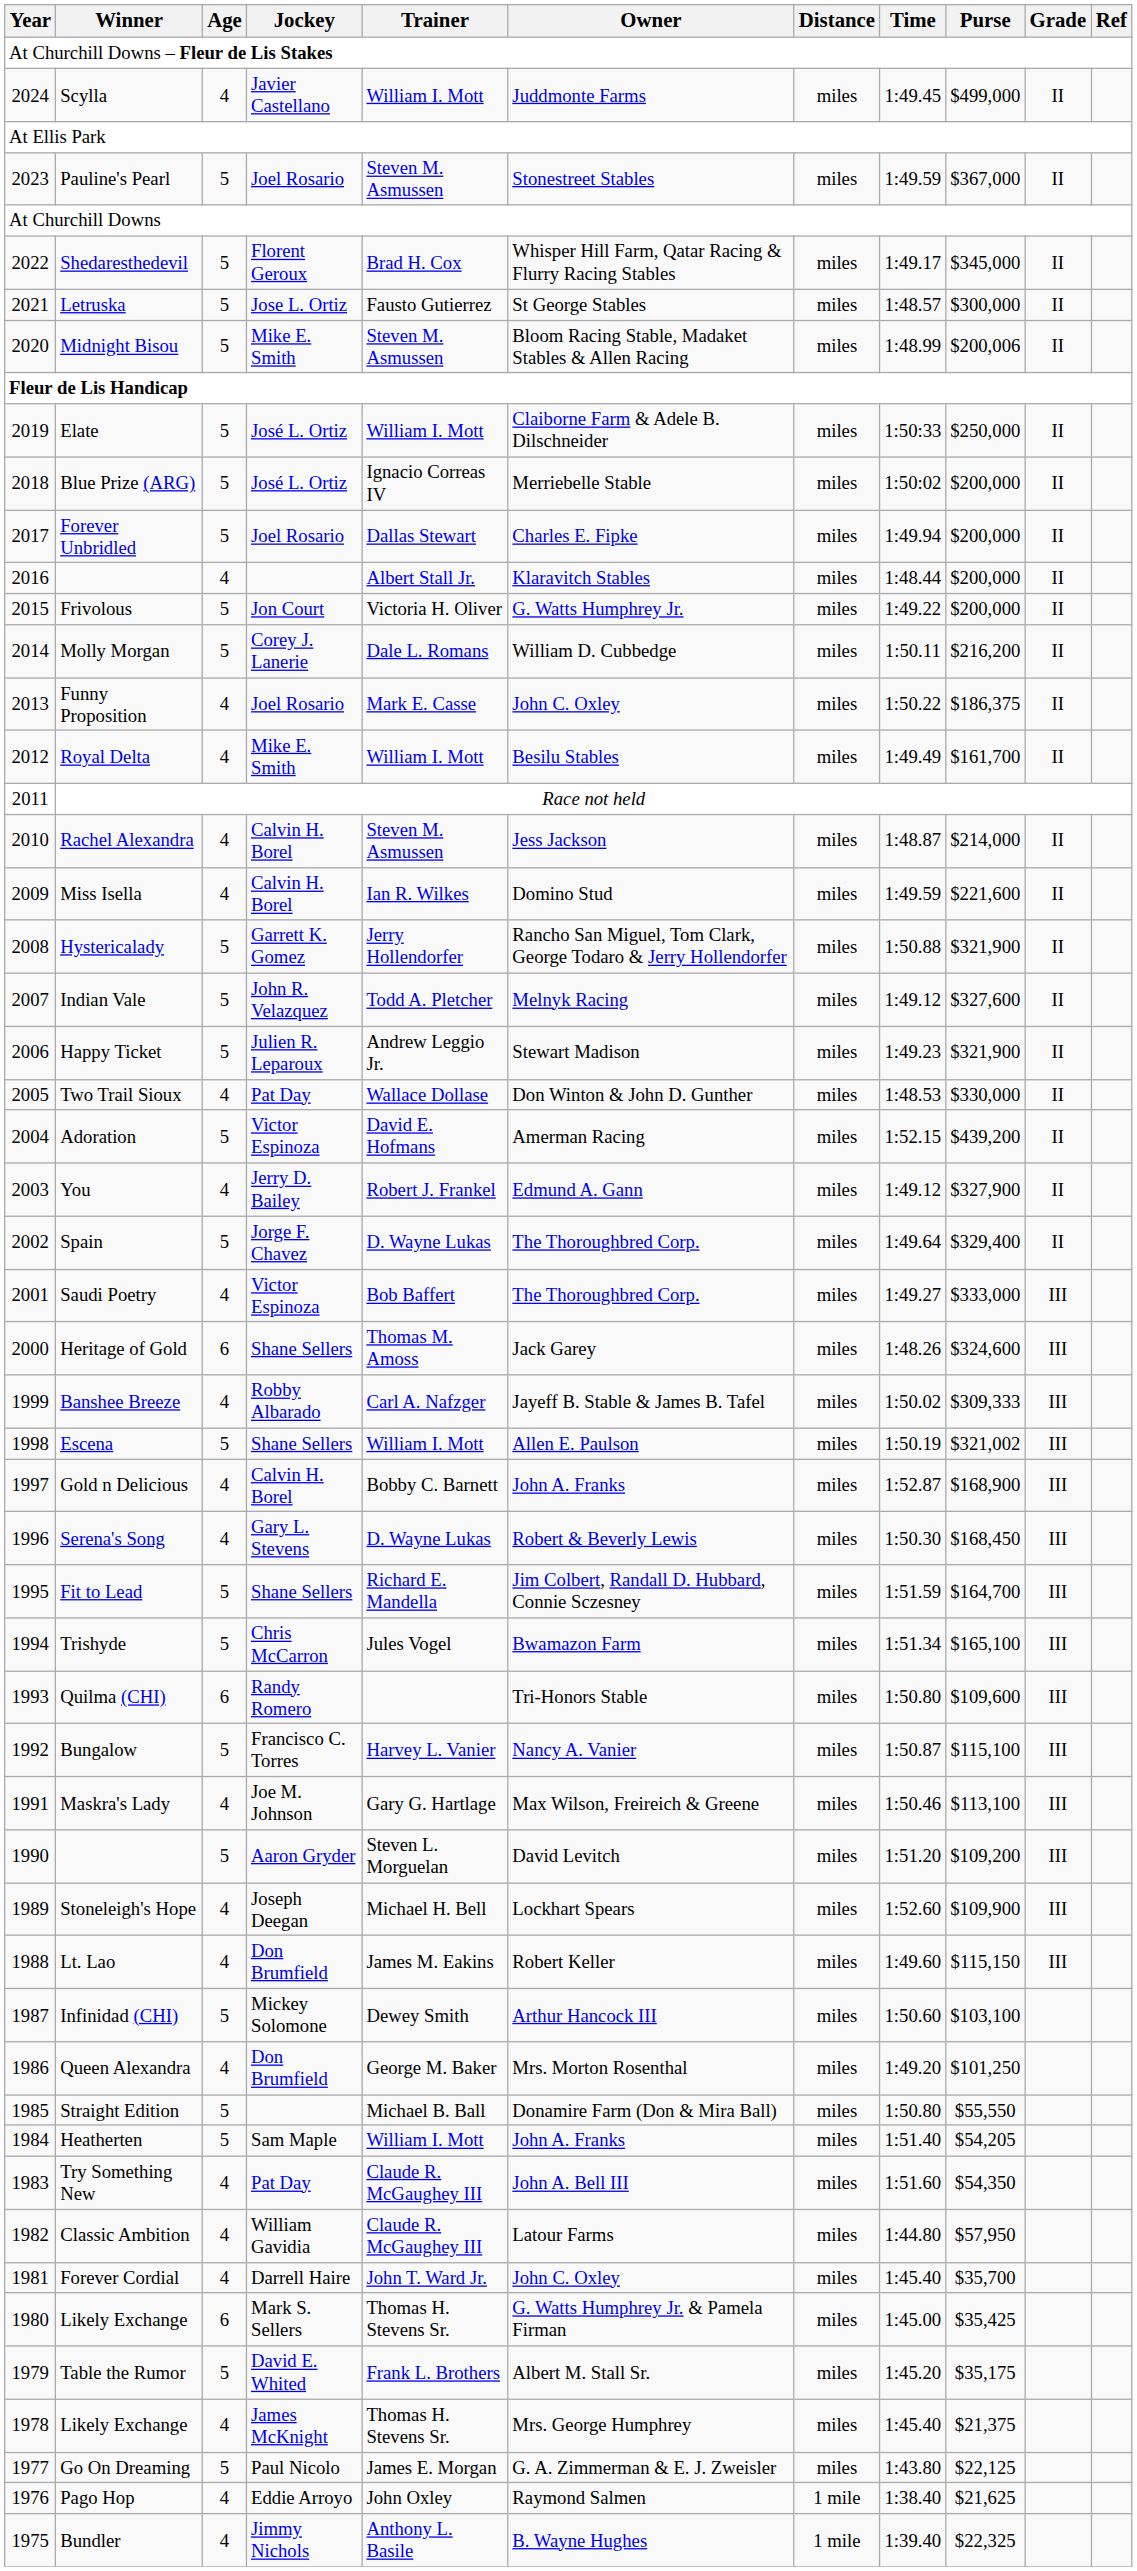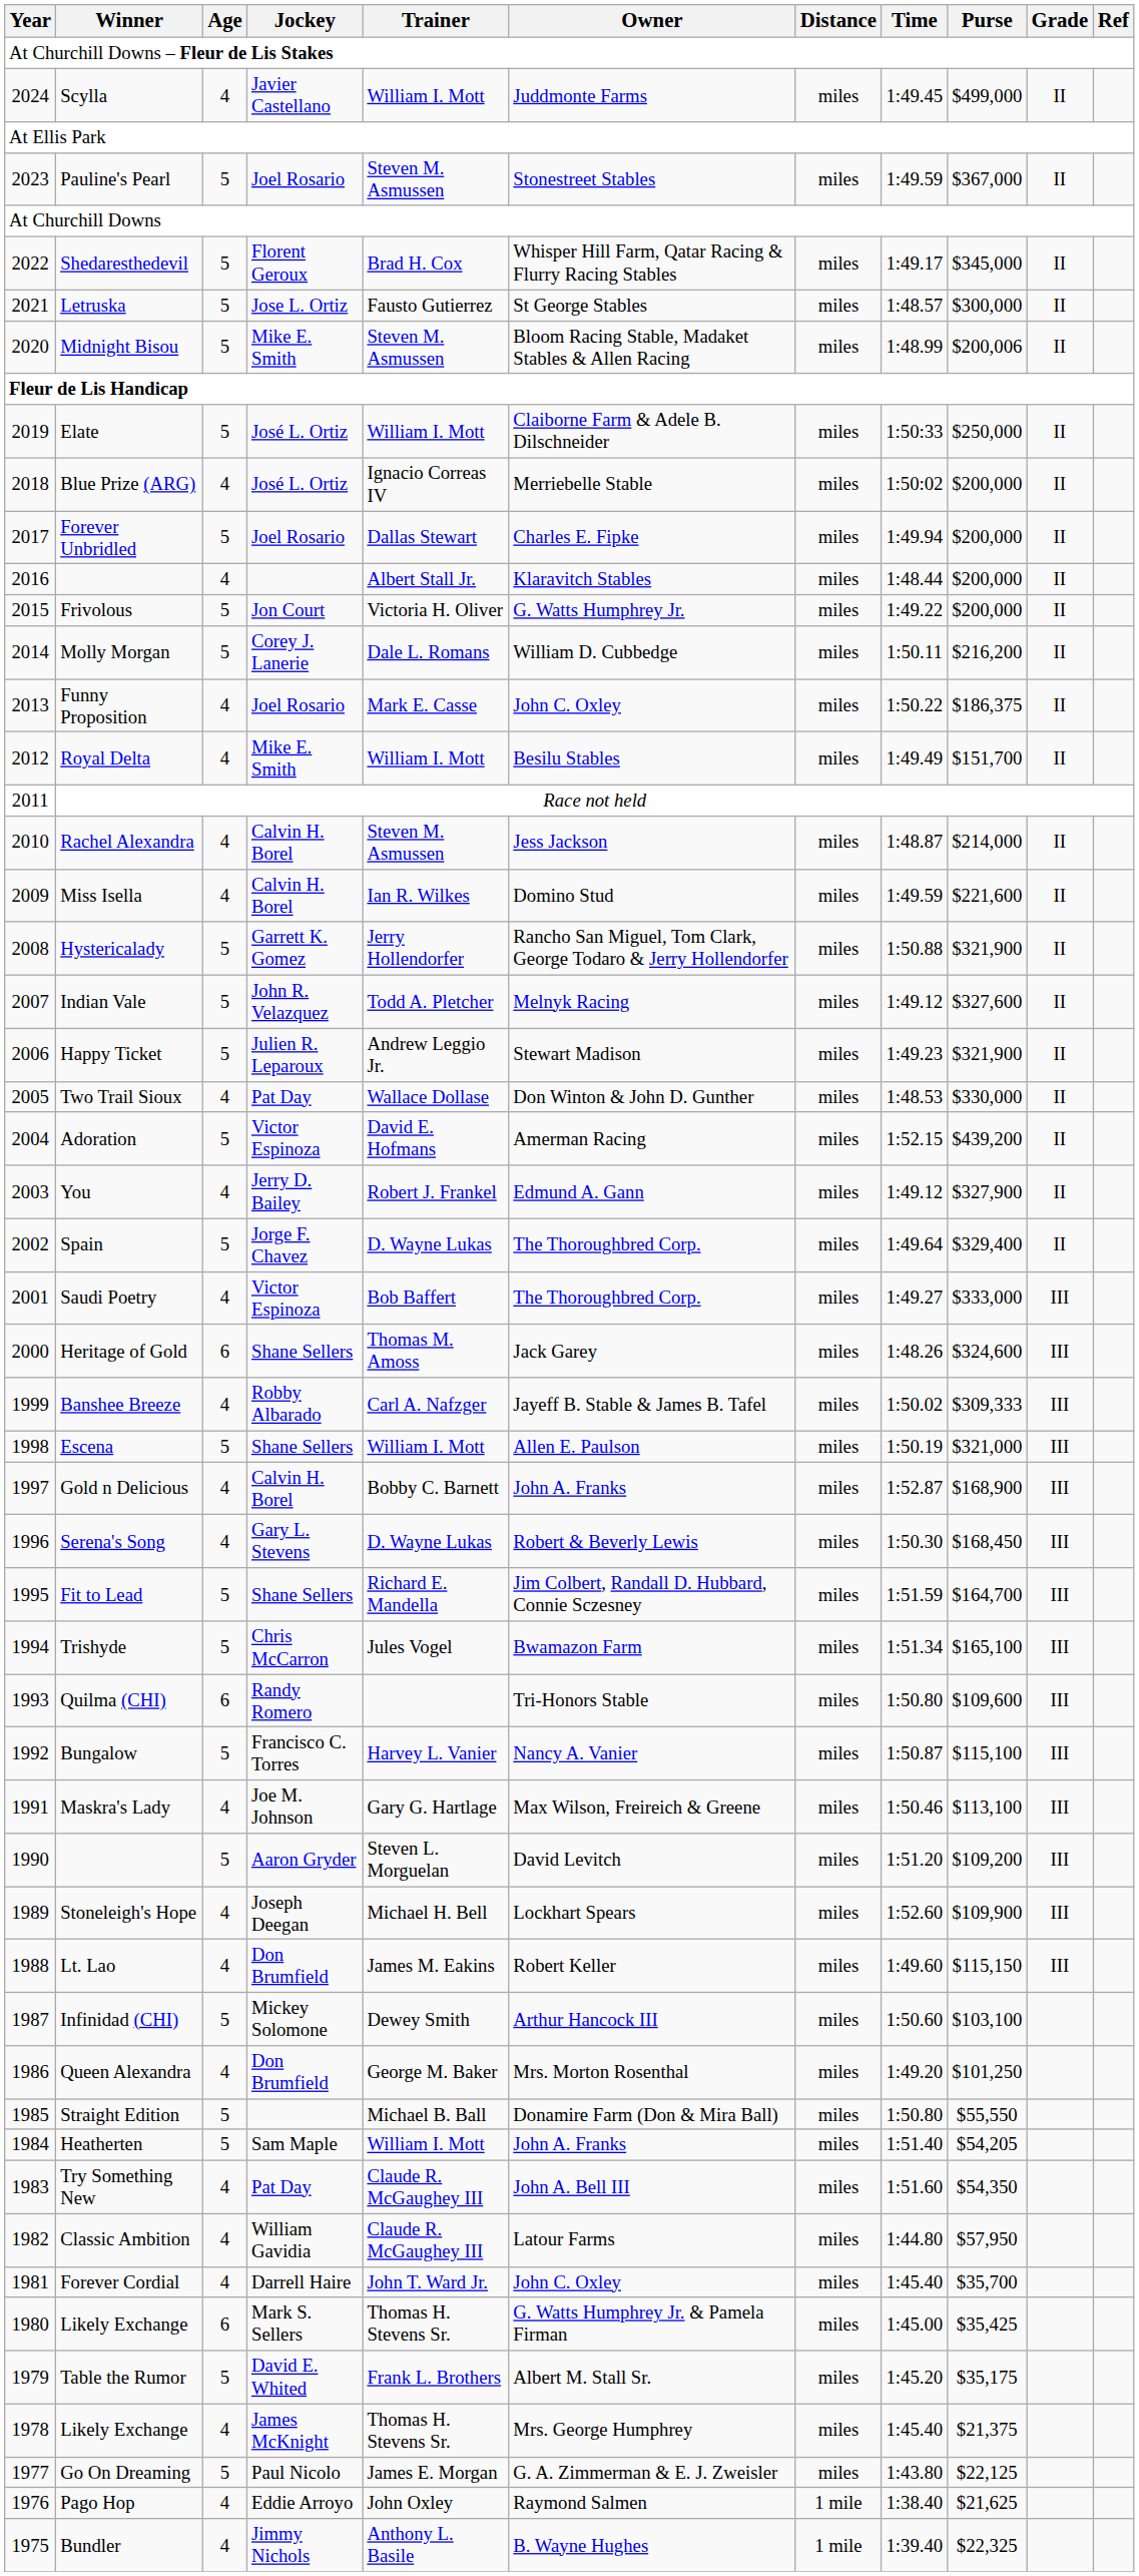Blue Prize (ARG) | Age: 5 -> 4
Royal Delta | Purse: $161,700 -> $151,700
Escena | Purse: $321,002 -> $321,000
